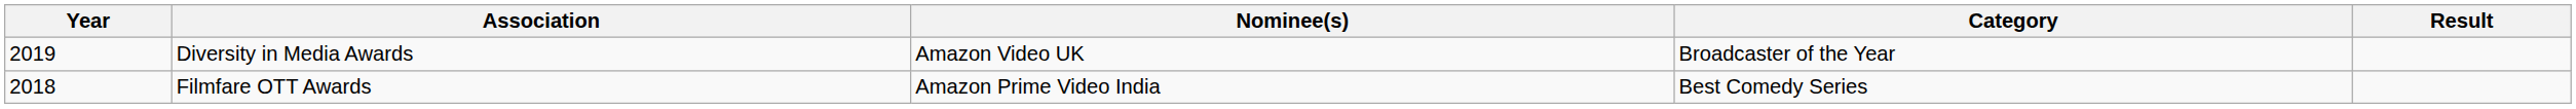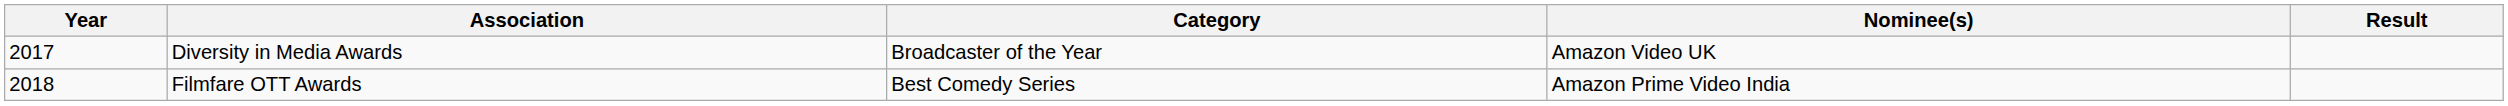columns swapped: Category <-> Nominee(s)
Diversity in Media Awards | Year: 2019 -> 2017
